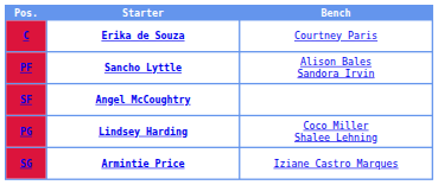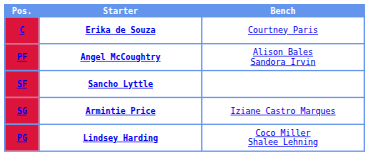PF | Starter: Sancho Lyttle -> Angel McCoughtry
SF | Starter: Angel McCoughtry -> Sancho Lyttle
rows swapped: SG <-> PG
